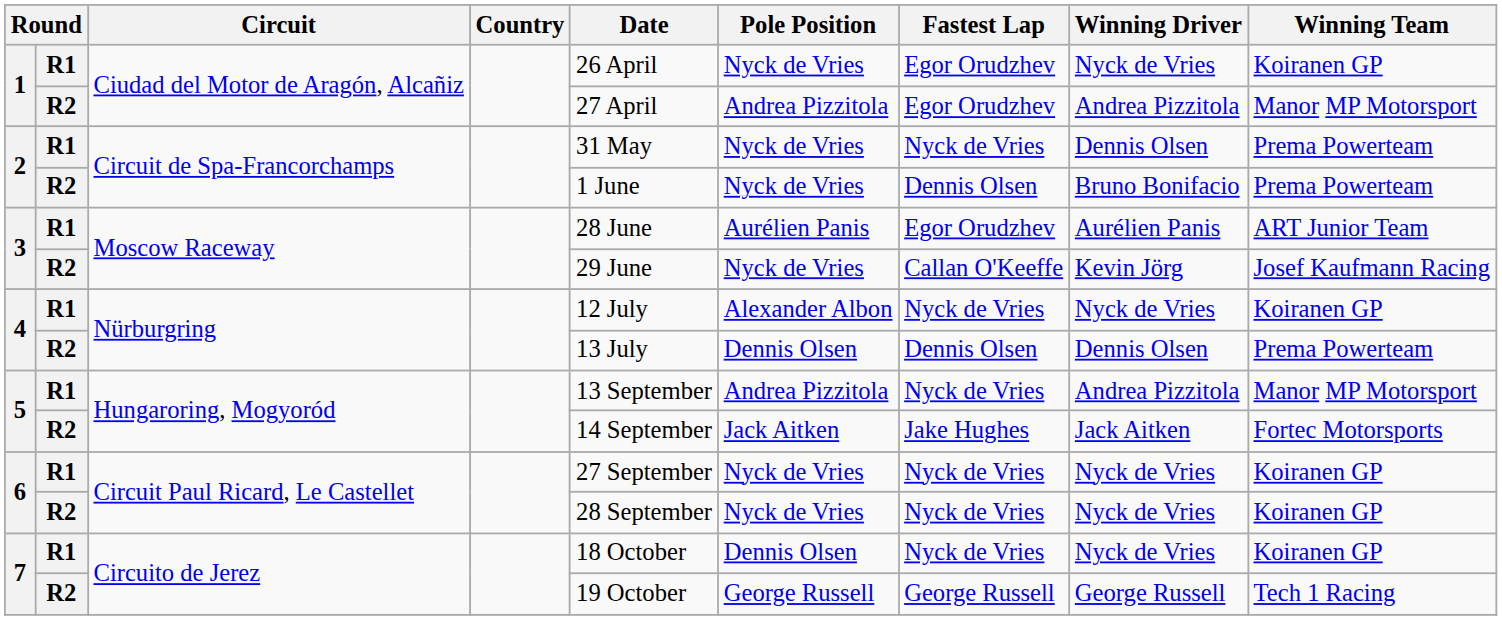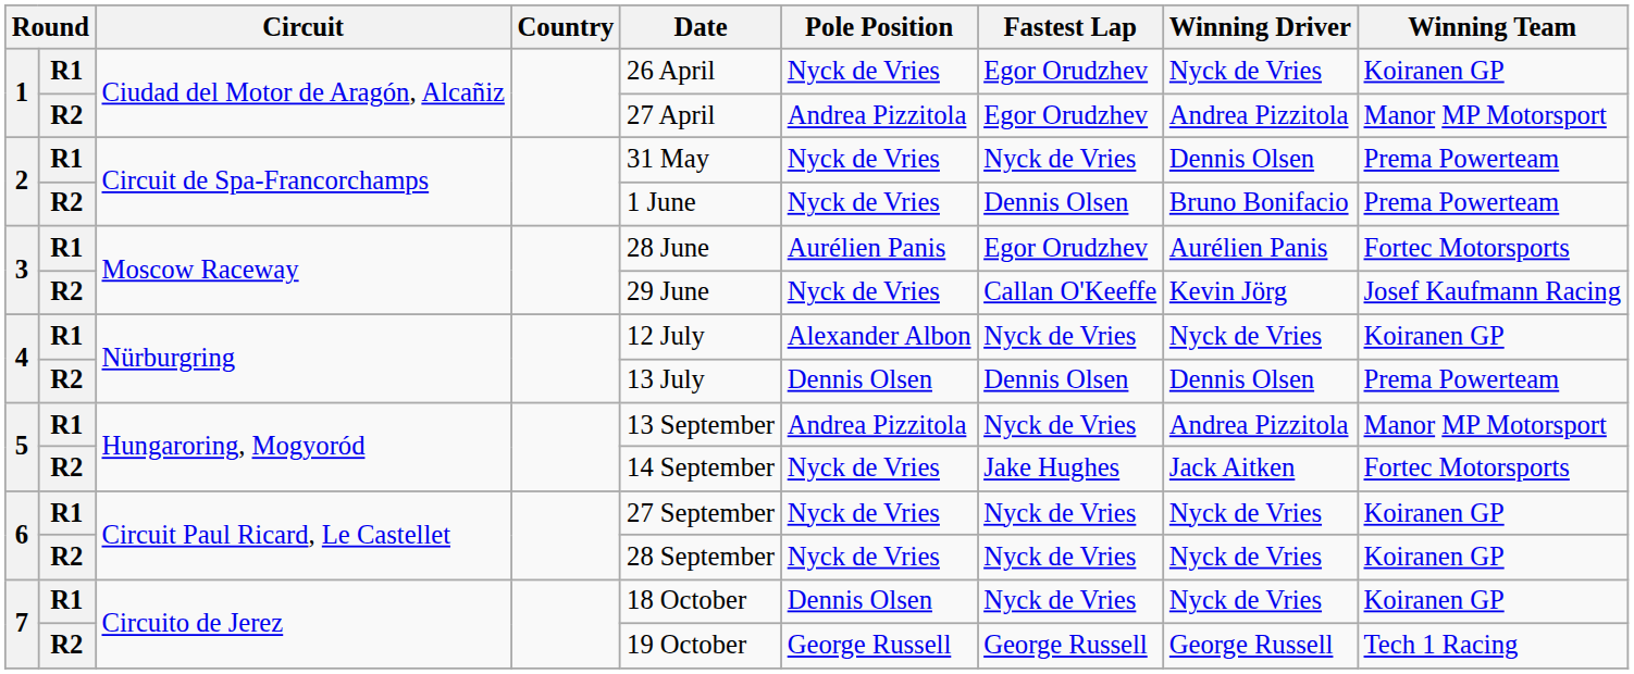3 / R1 | Winning Team: ART Junior Team -> Fortec Motorsports
5 / R2 | Pole Position: Jack Aitken -> Nyck de Vries
